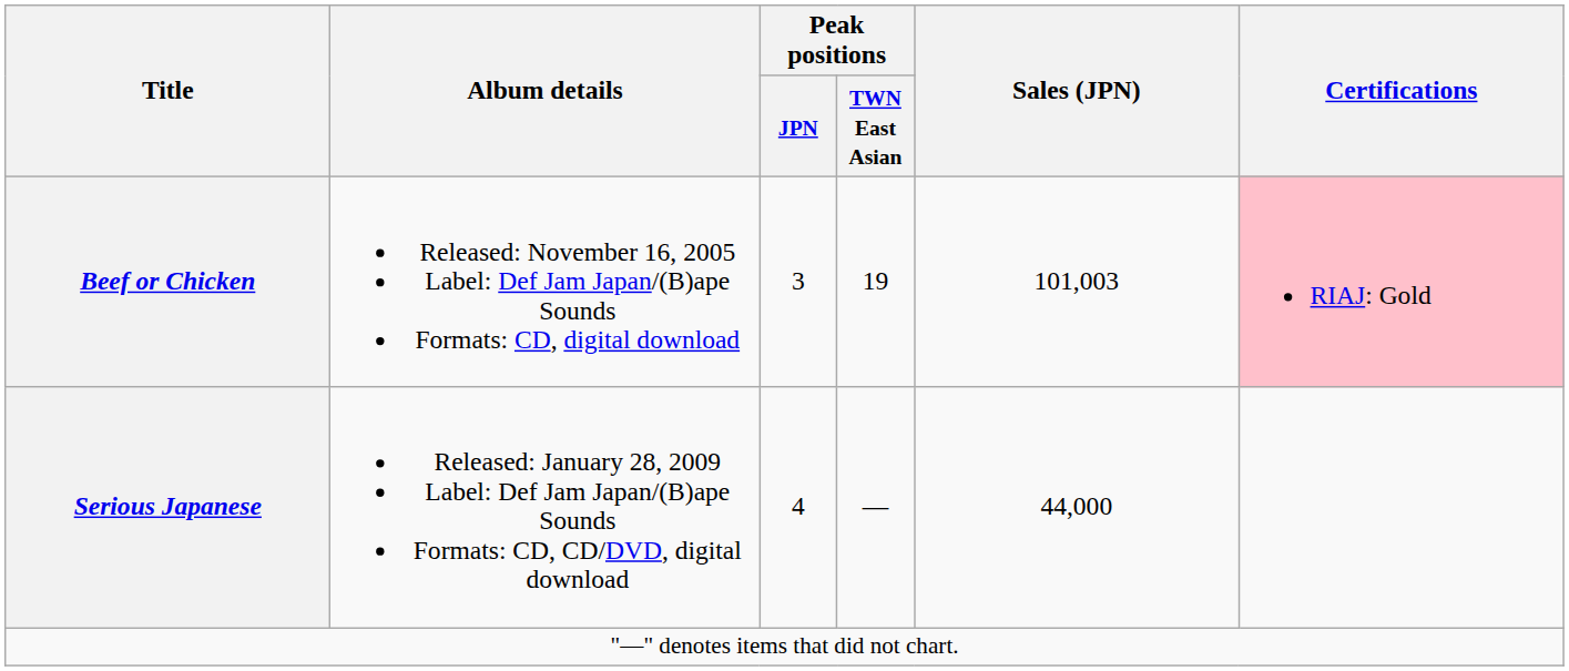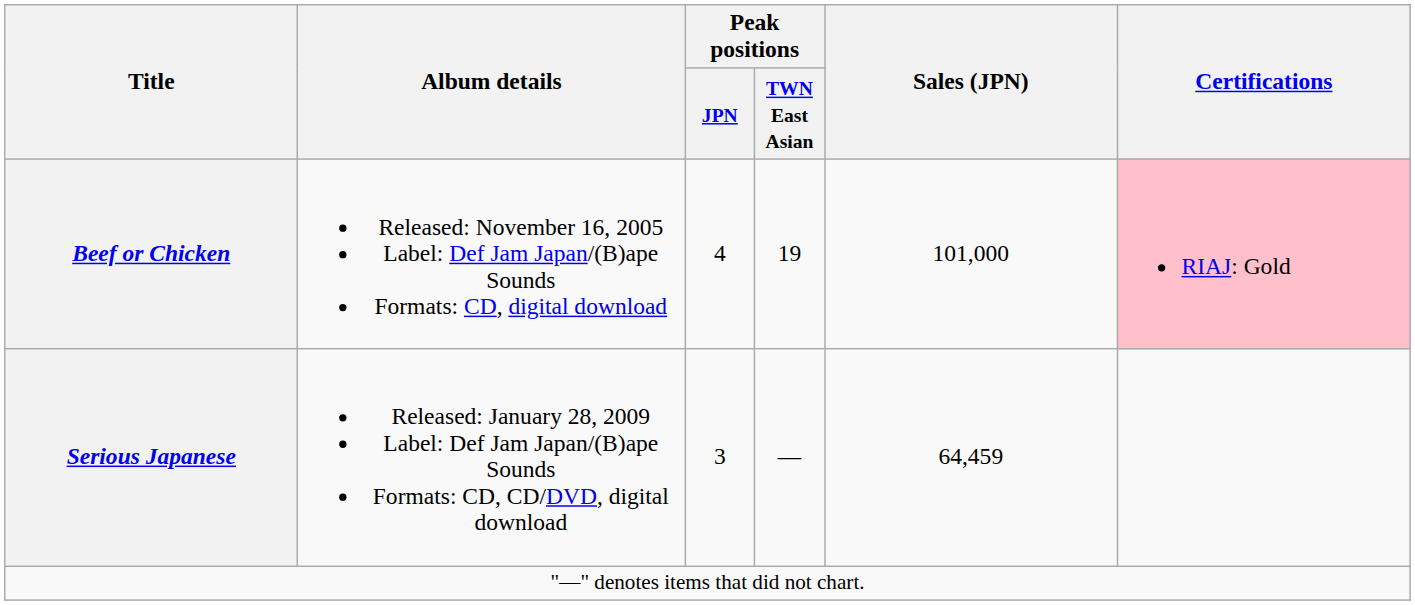Beef or Chicken | Peak positions / JPN: 3 -> 4
Beef or Chicken | Sales (JPN): 101,003 -> 101,000
Serious Japanese | Peak positions / JPN: 4 -> 3
Serious Japanese | Sales (JPN): 44,000 -> 64,459
